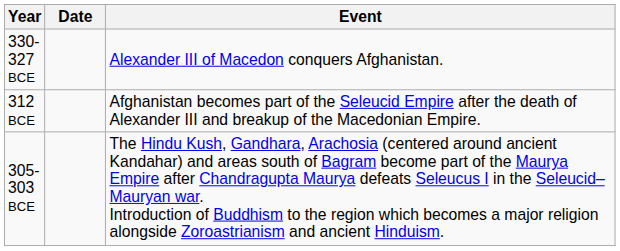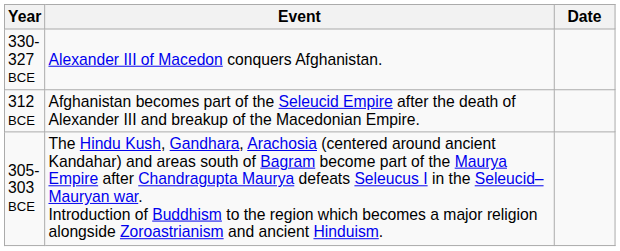columns swapped: Date <-> Event
